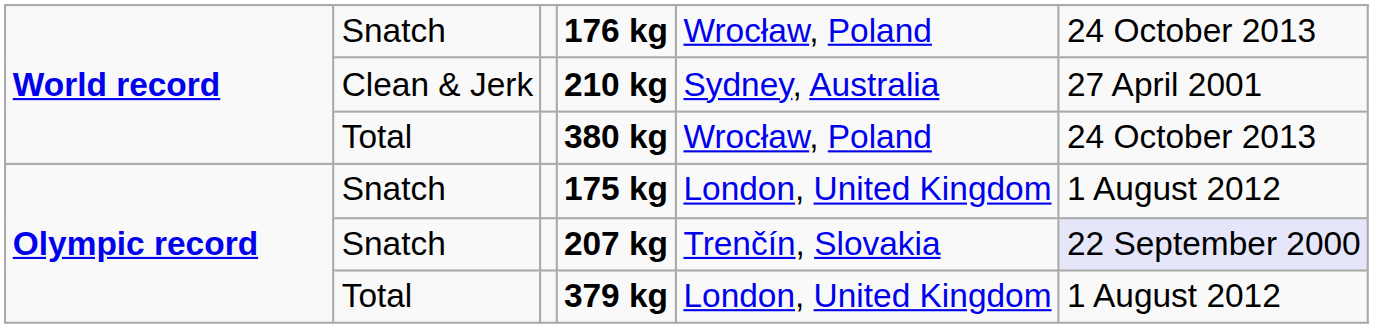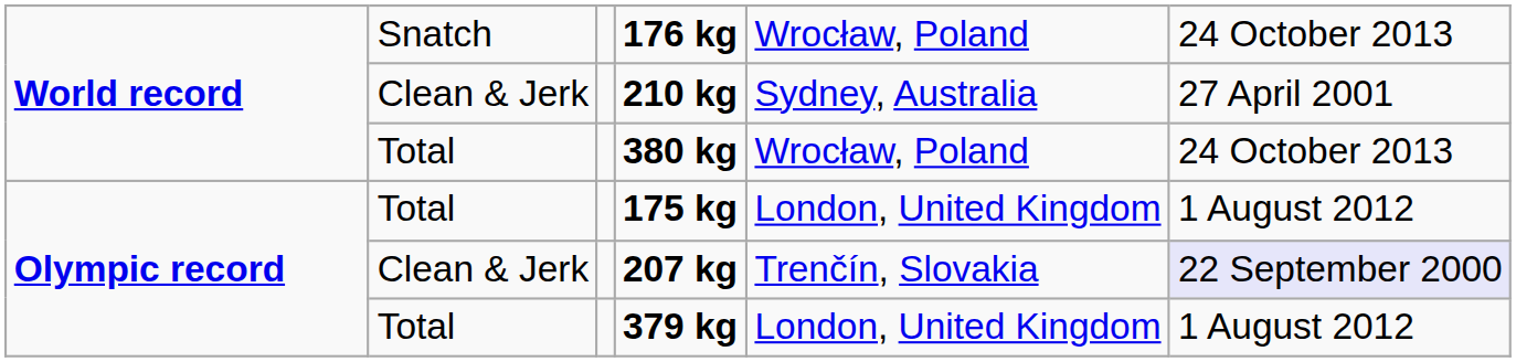175 kg | column 2: Snatch -> Total
207 kg | column 2: Snatch -> Clean & Jerk
